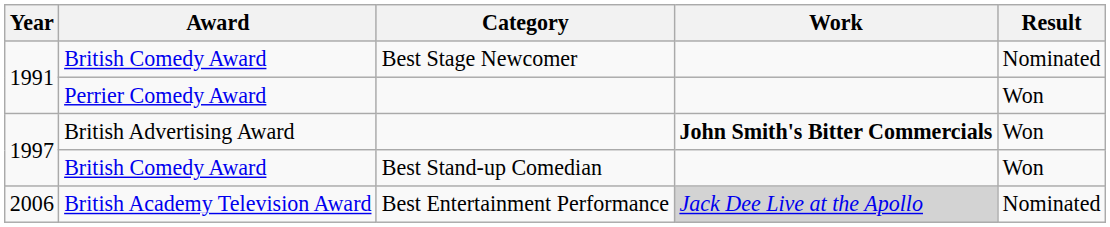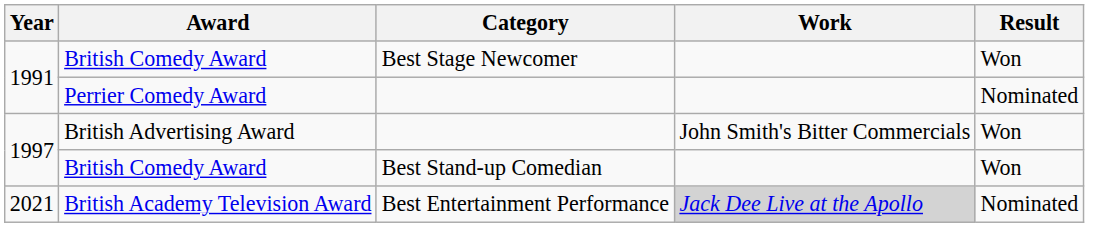British Comedy Award / Best Stage Newcomer | Result: Nominated -> Won
Perrier Comedy Award | Result: Won -> Nominated
British Advertising Award | Work: bold -> normal
British Academy Television Award | Year: 2006 -> 2021
